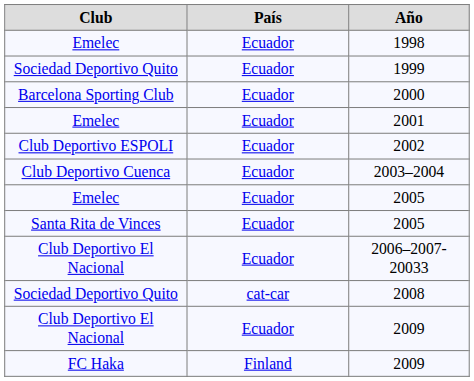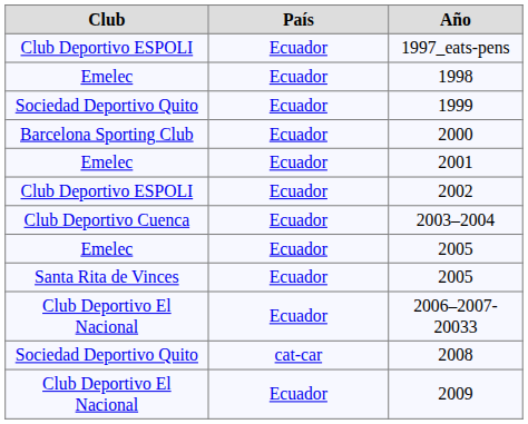+ row: Club Deportivo ESPOLI | Ecuador | 1997_eats-pens
- row: FC Haka | Finland | 2009
